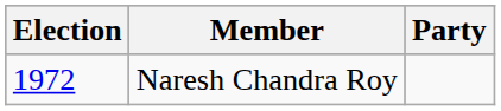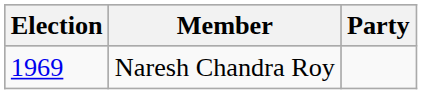Naresh Chandra Roy | Election: 1972 -> 1969
